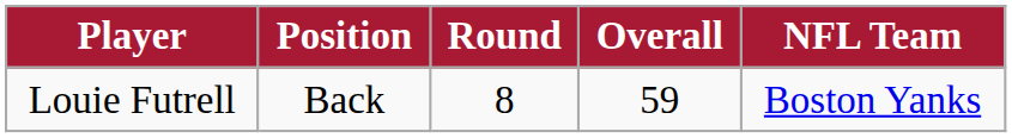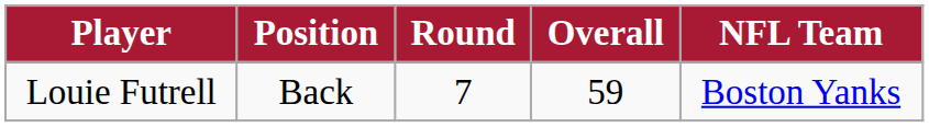Louie Futrell | Round: 8 -> 7
